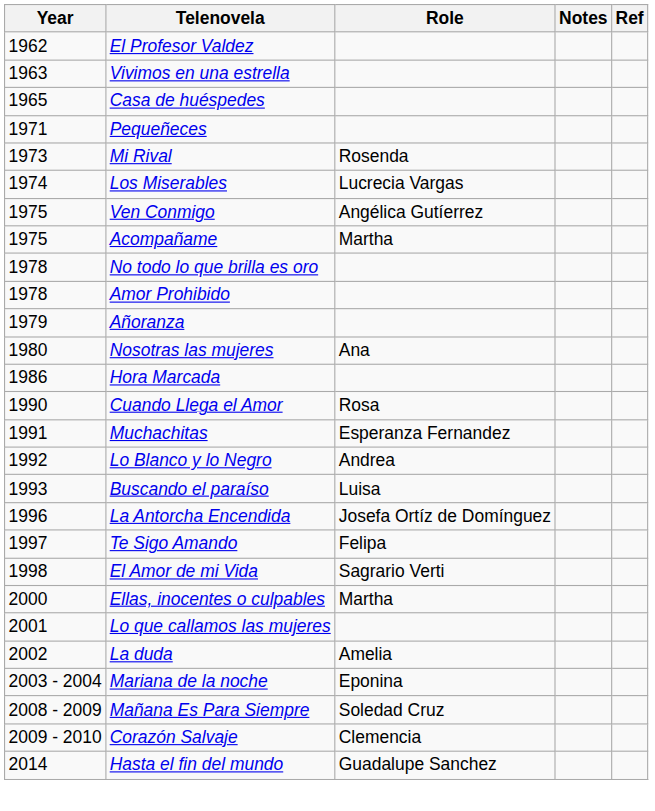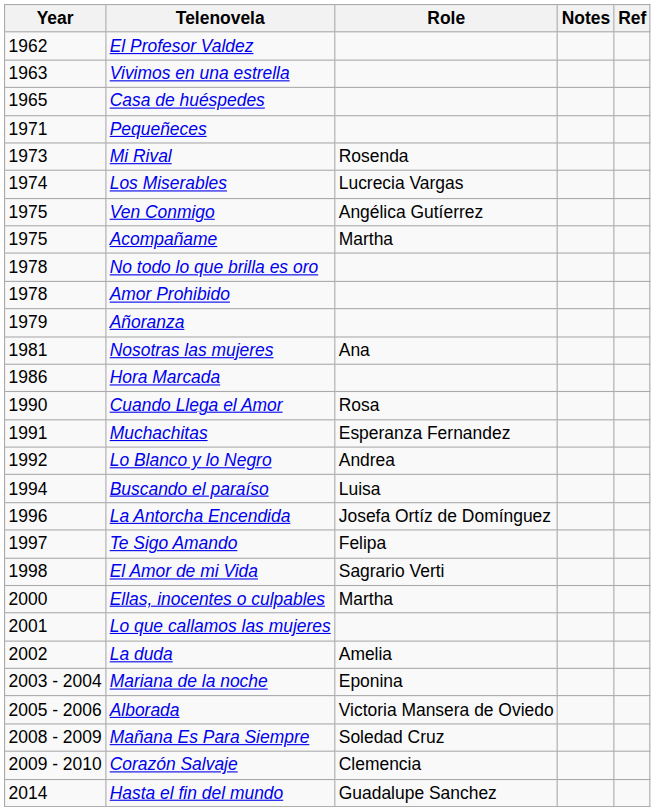Nosotras las mujeres | Year: 1980 -> 1981
Buscando el paraíso | Year: 1993 -> 1994
+ row: 2005 - 2006 | Alborada | Victoria Mansera de Oviedo
